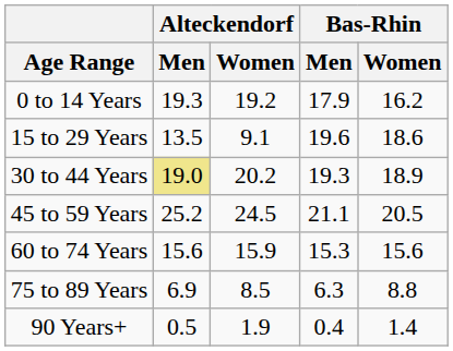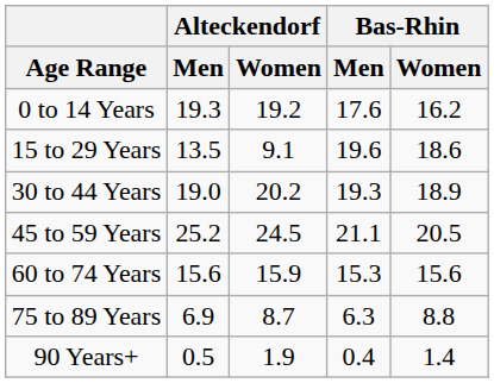0 to 14 Years | Bas-Rhin / Men: 17.9 -> 17.6
30 to 44 Years | Alteckendorf / Men: khaki background -> no background
75 to 89 Years | Alteckendorf / Women: 8.5 -> 8.7
